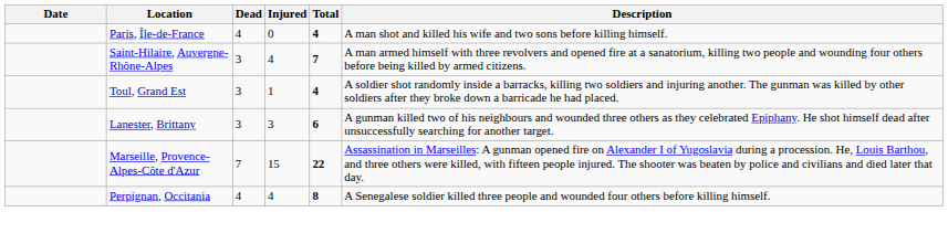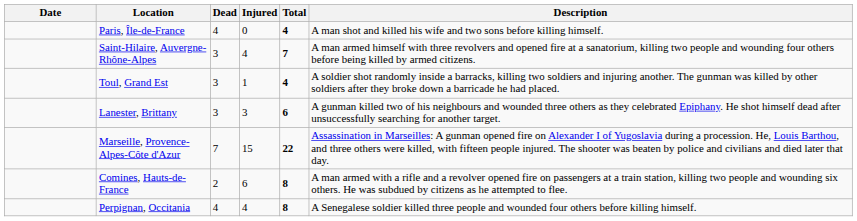+ row: Comines, Hauts-de-France | 2 | 6 | 8 | A man armed with a rifle and a revolver opened fire on passengers at a train station, killing two people and wounding six others. He was subdued by citizens as he attempted to flee.
